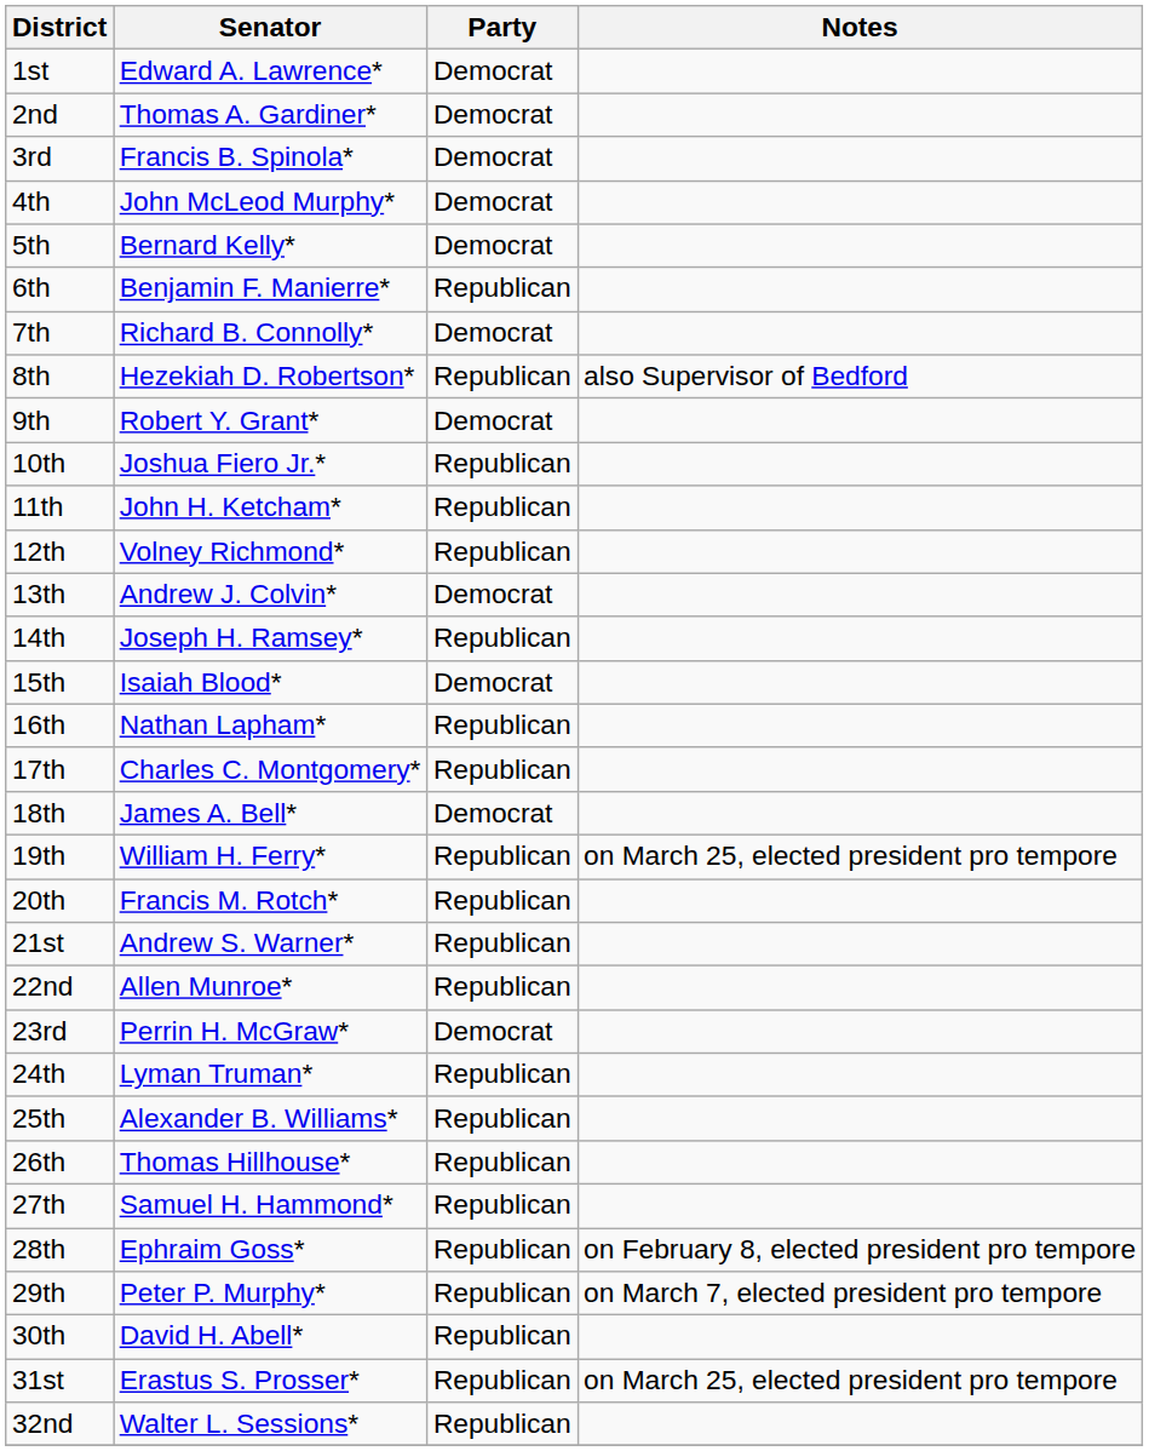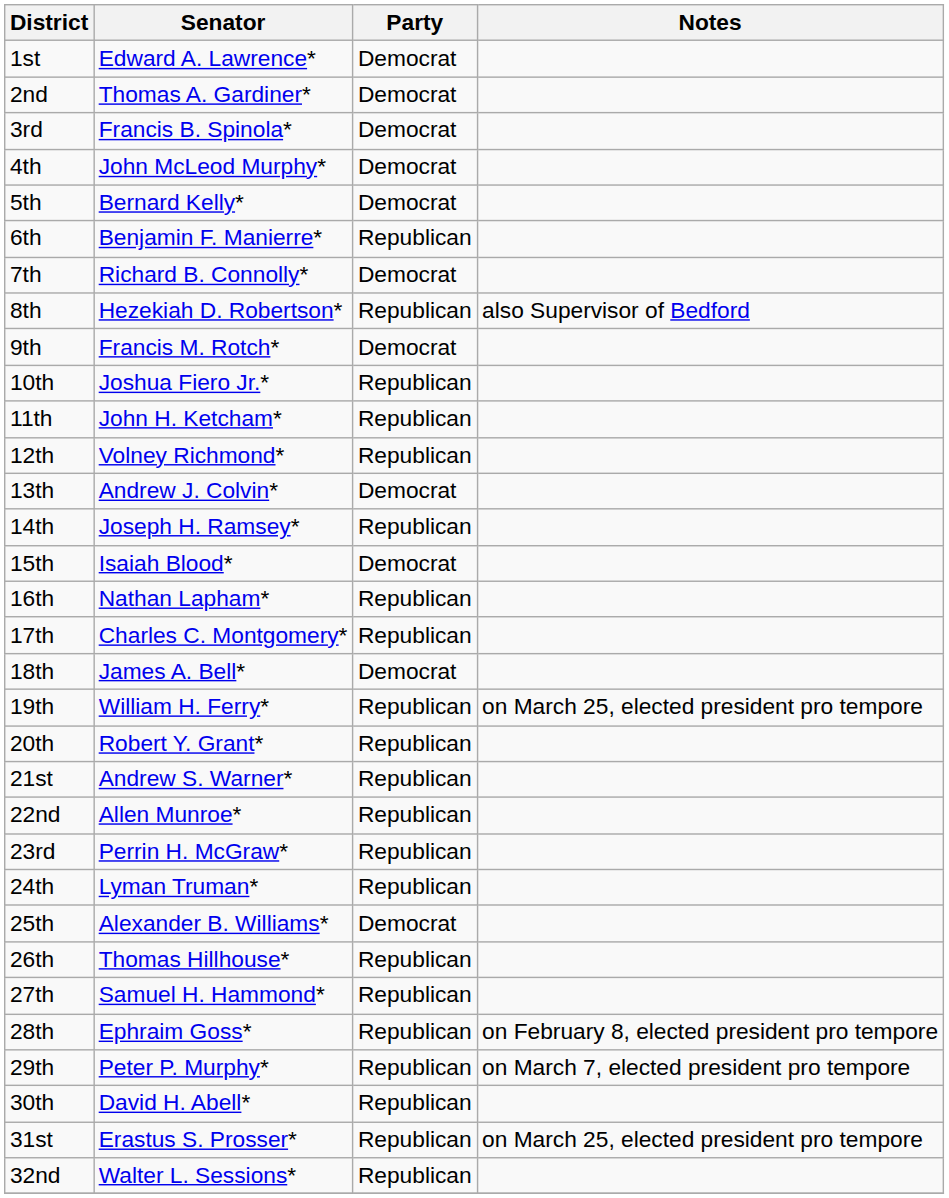9th | Senator: Robert Y. Grant* -> Francis M. Rotch*
20th | Senator: Francis M. Rotch* -> Robert Y. Grant*
23rd | Party: Democrat -> Republican
25th | Party: Republican -> Democrat
